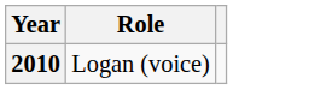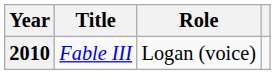+ column: Title | Fable III
